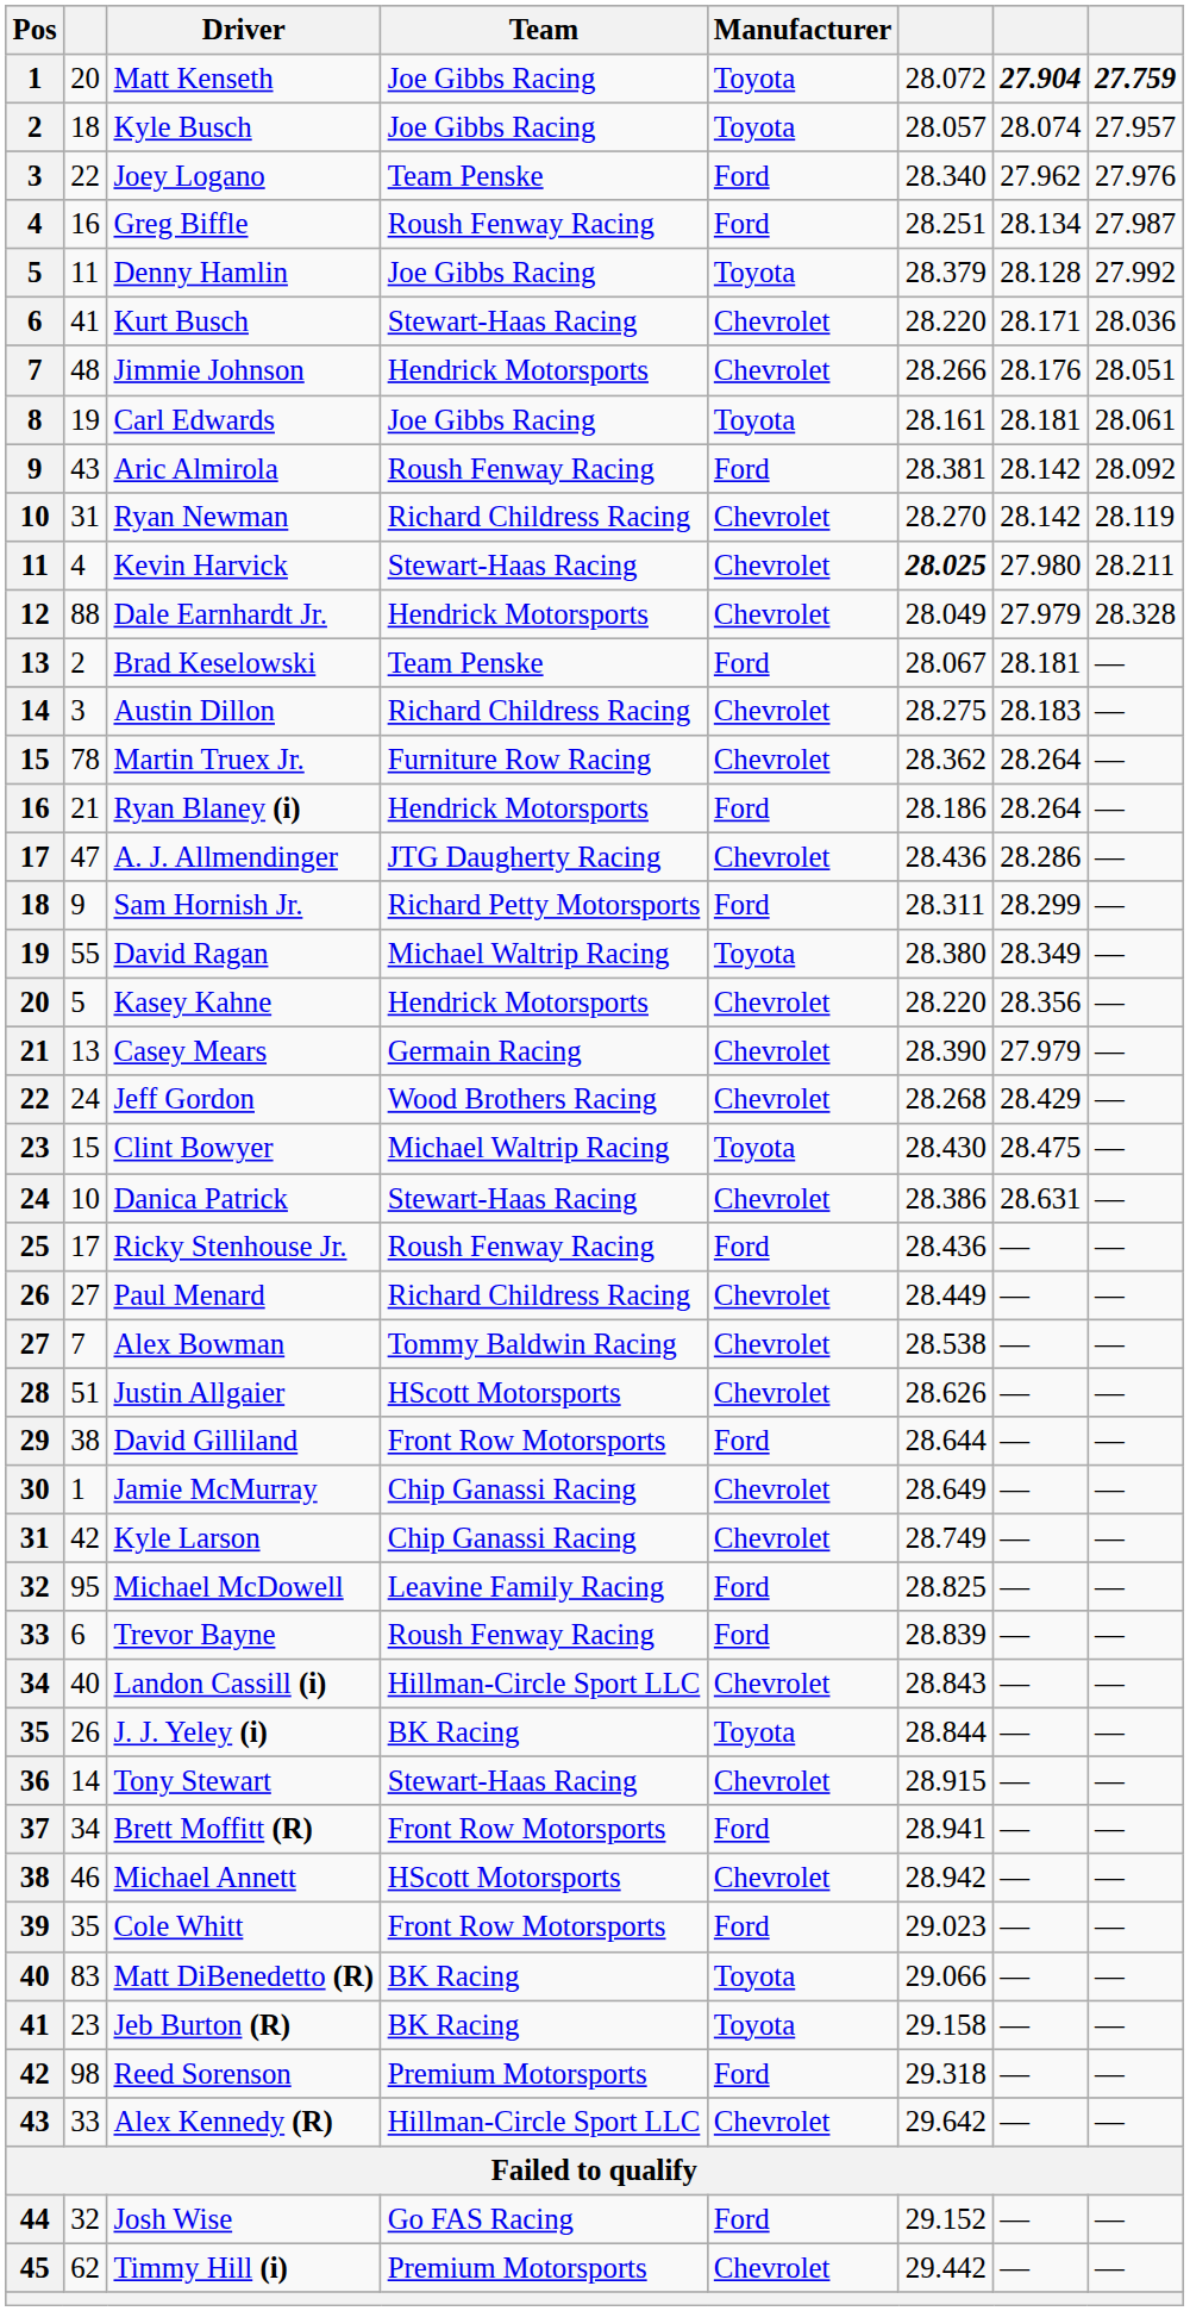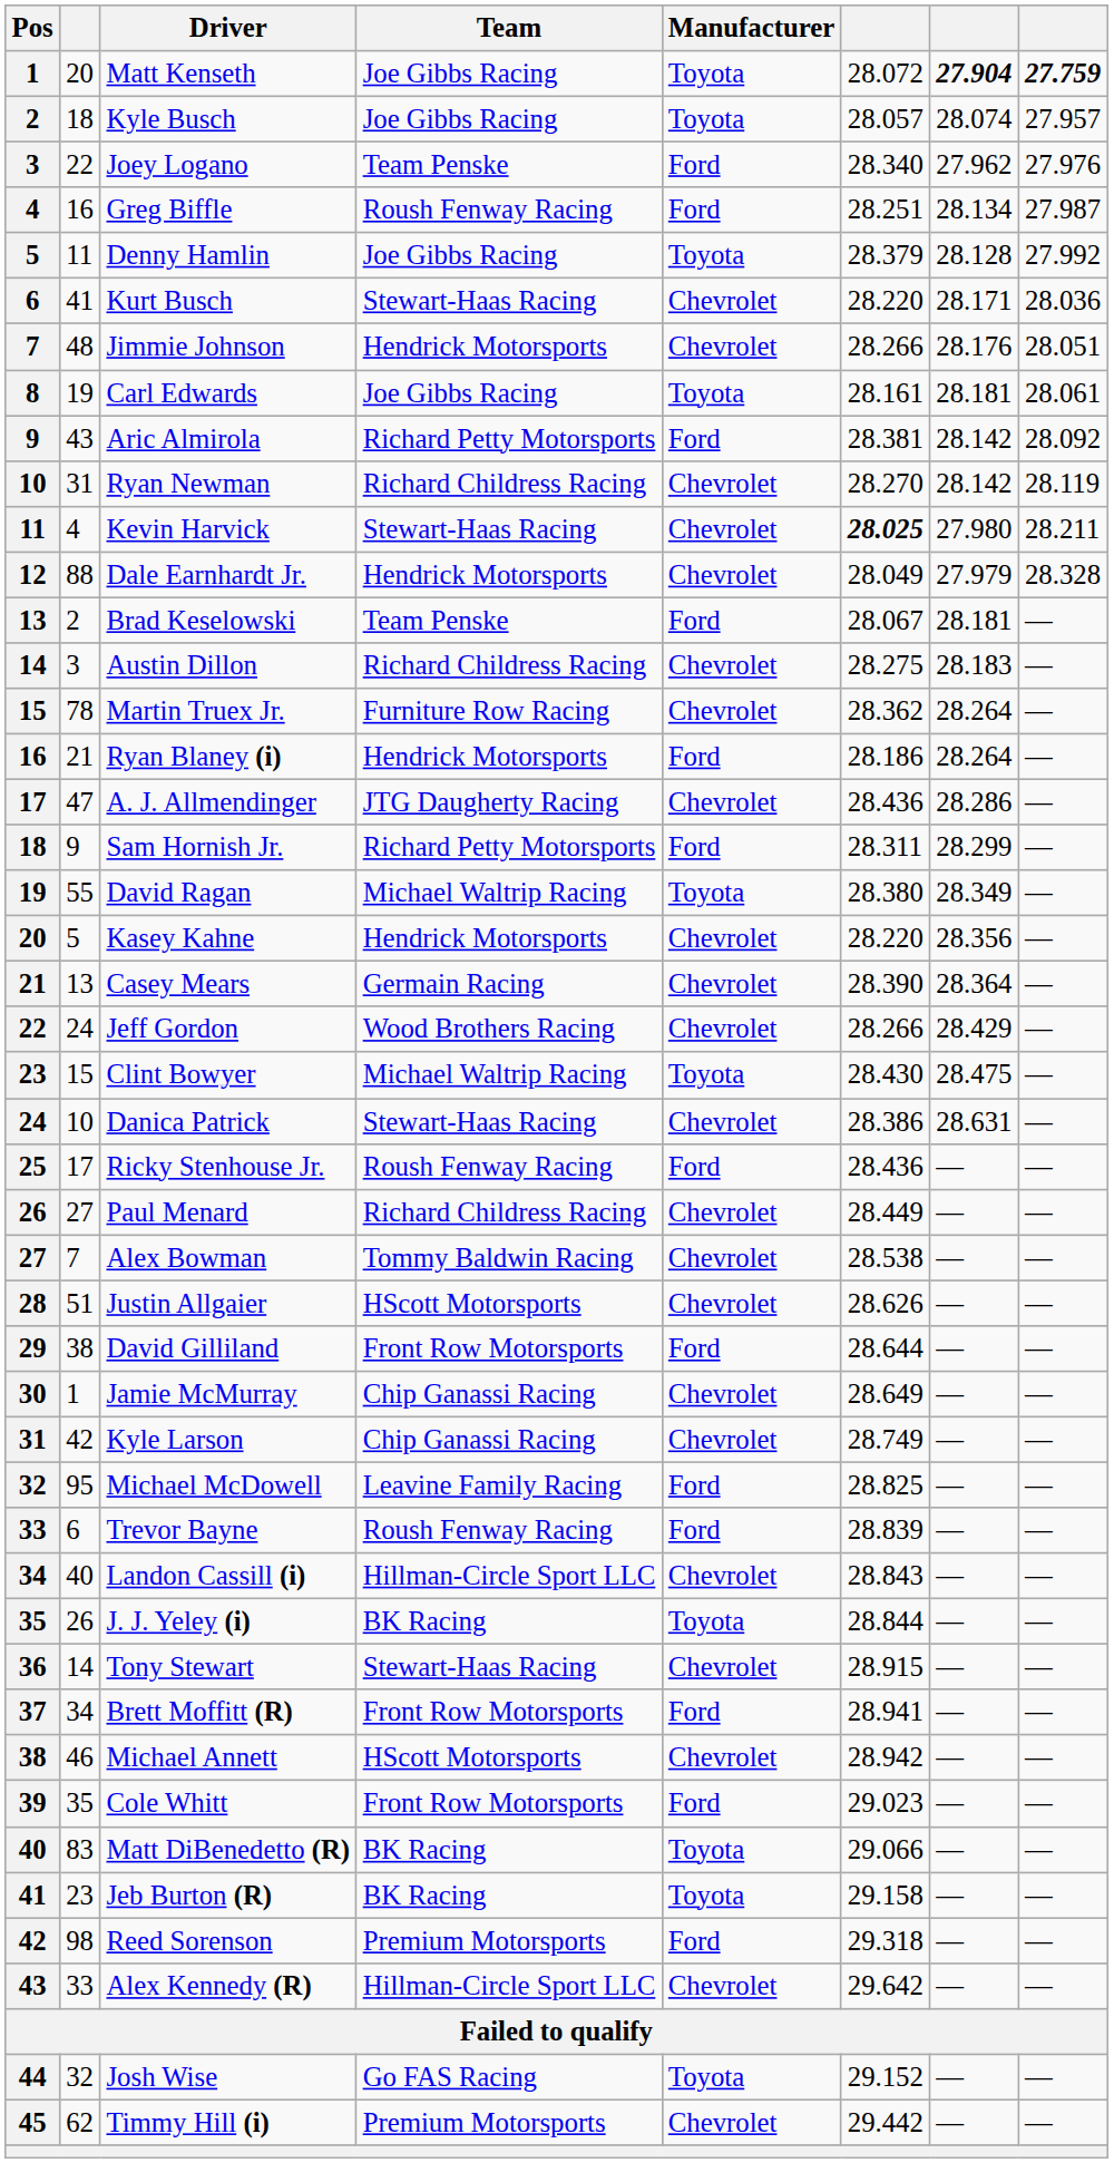Aric Almirola | Team: Roush Fenway Racing -> Richard Petty Motorsports
Casey Mears | column 7: 27.979 -> 28.364
Jeff Gordon | column 6: 28.268 -> 28.266
Josh Wise | Manufacturer: Ford -> Toyota
